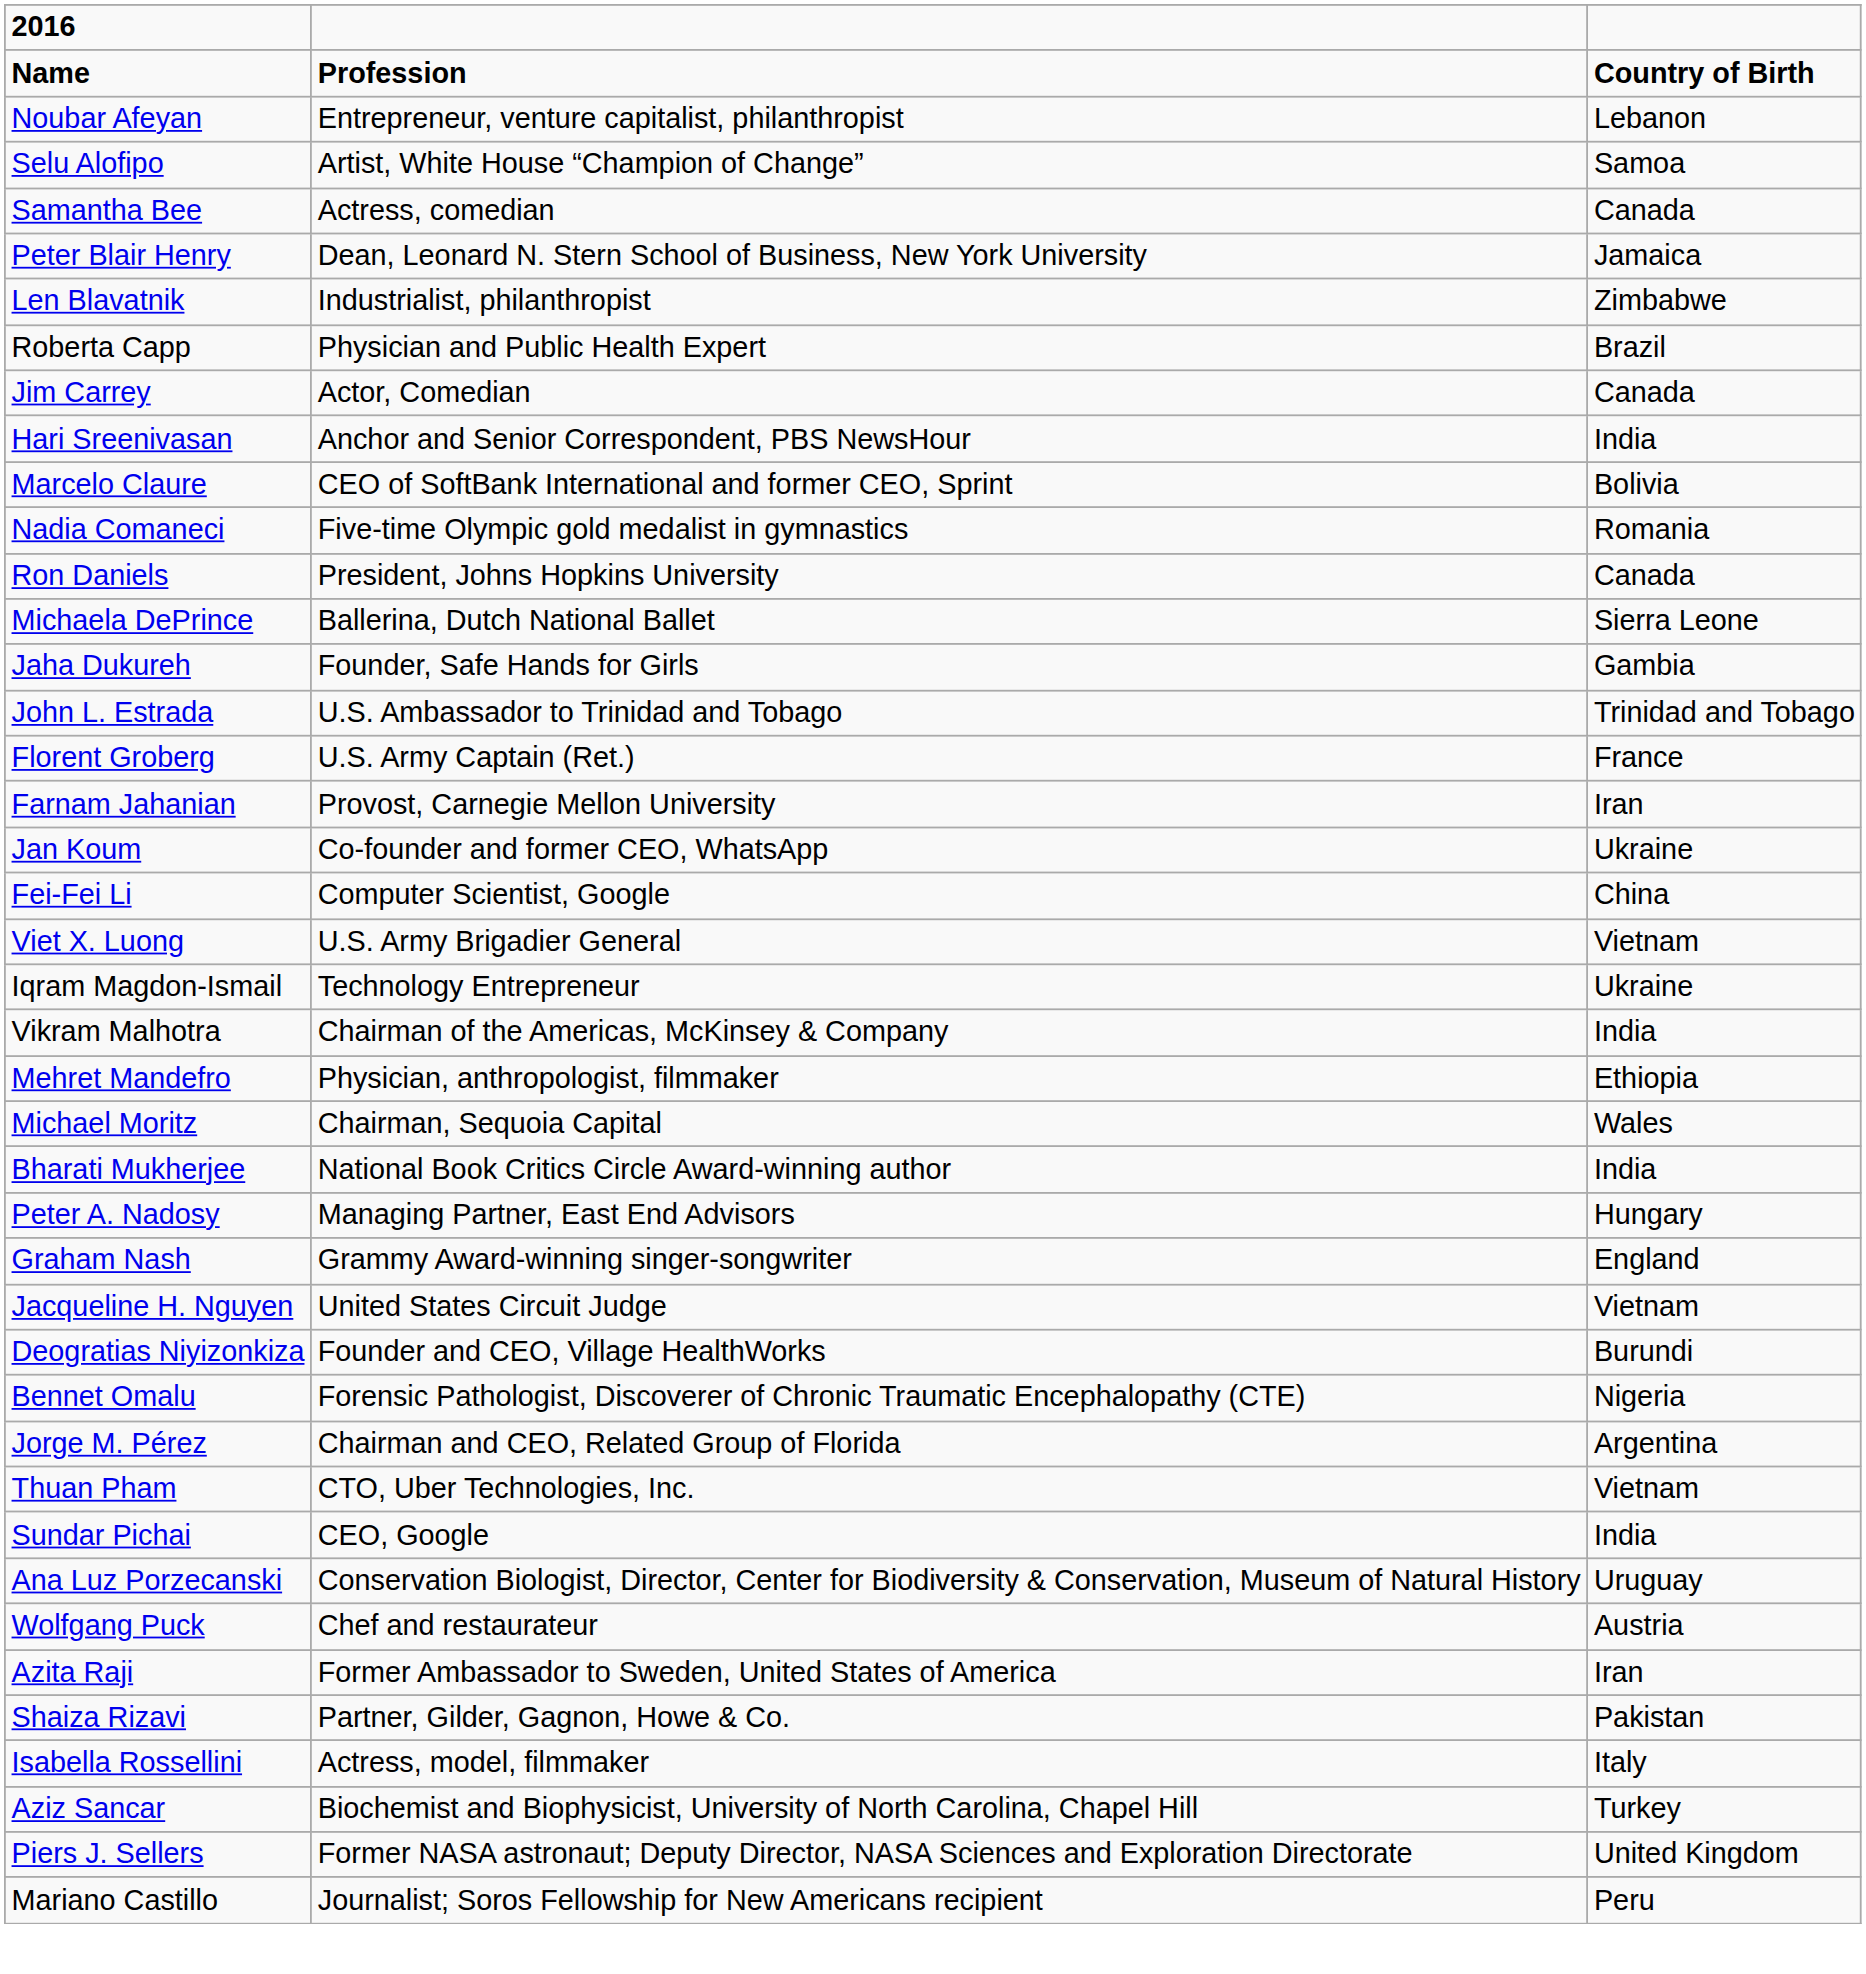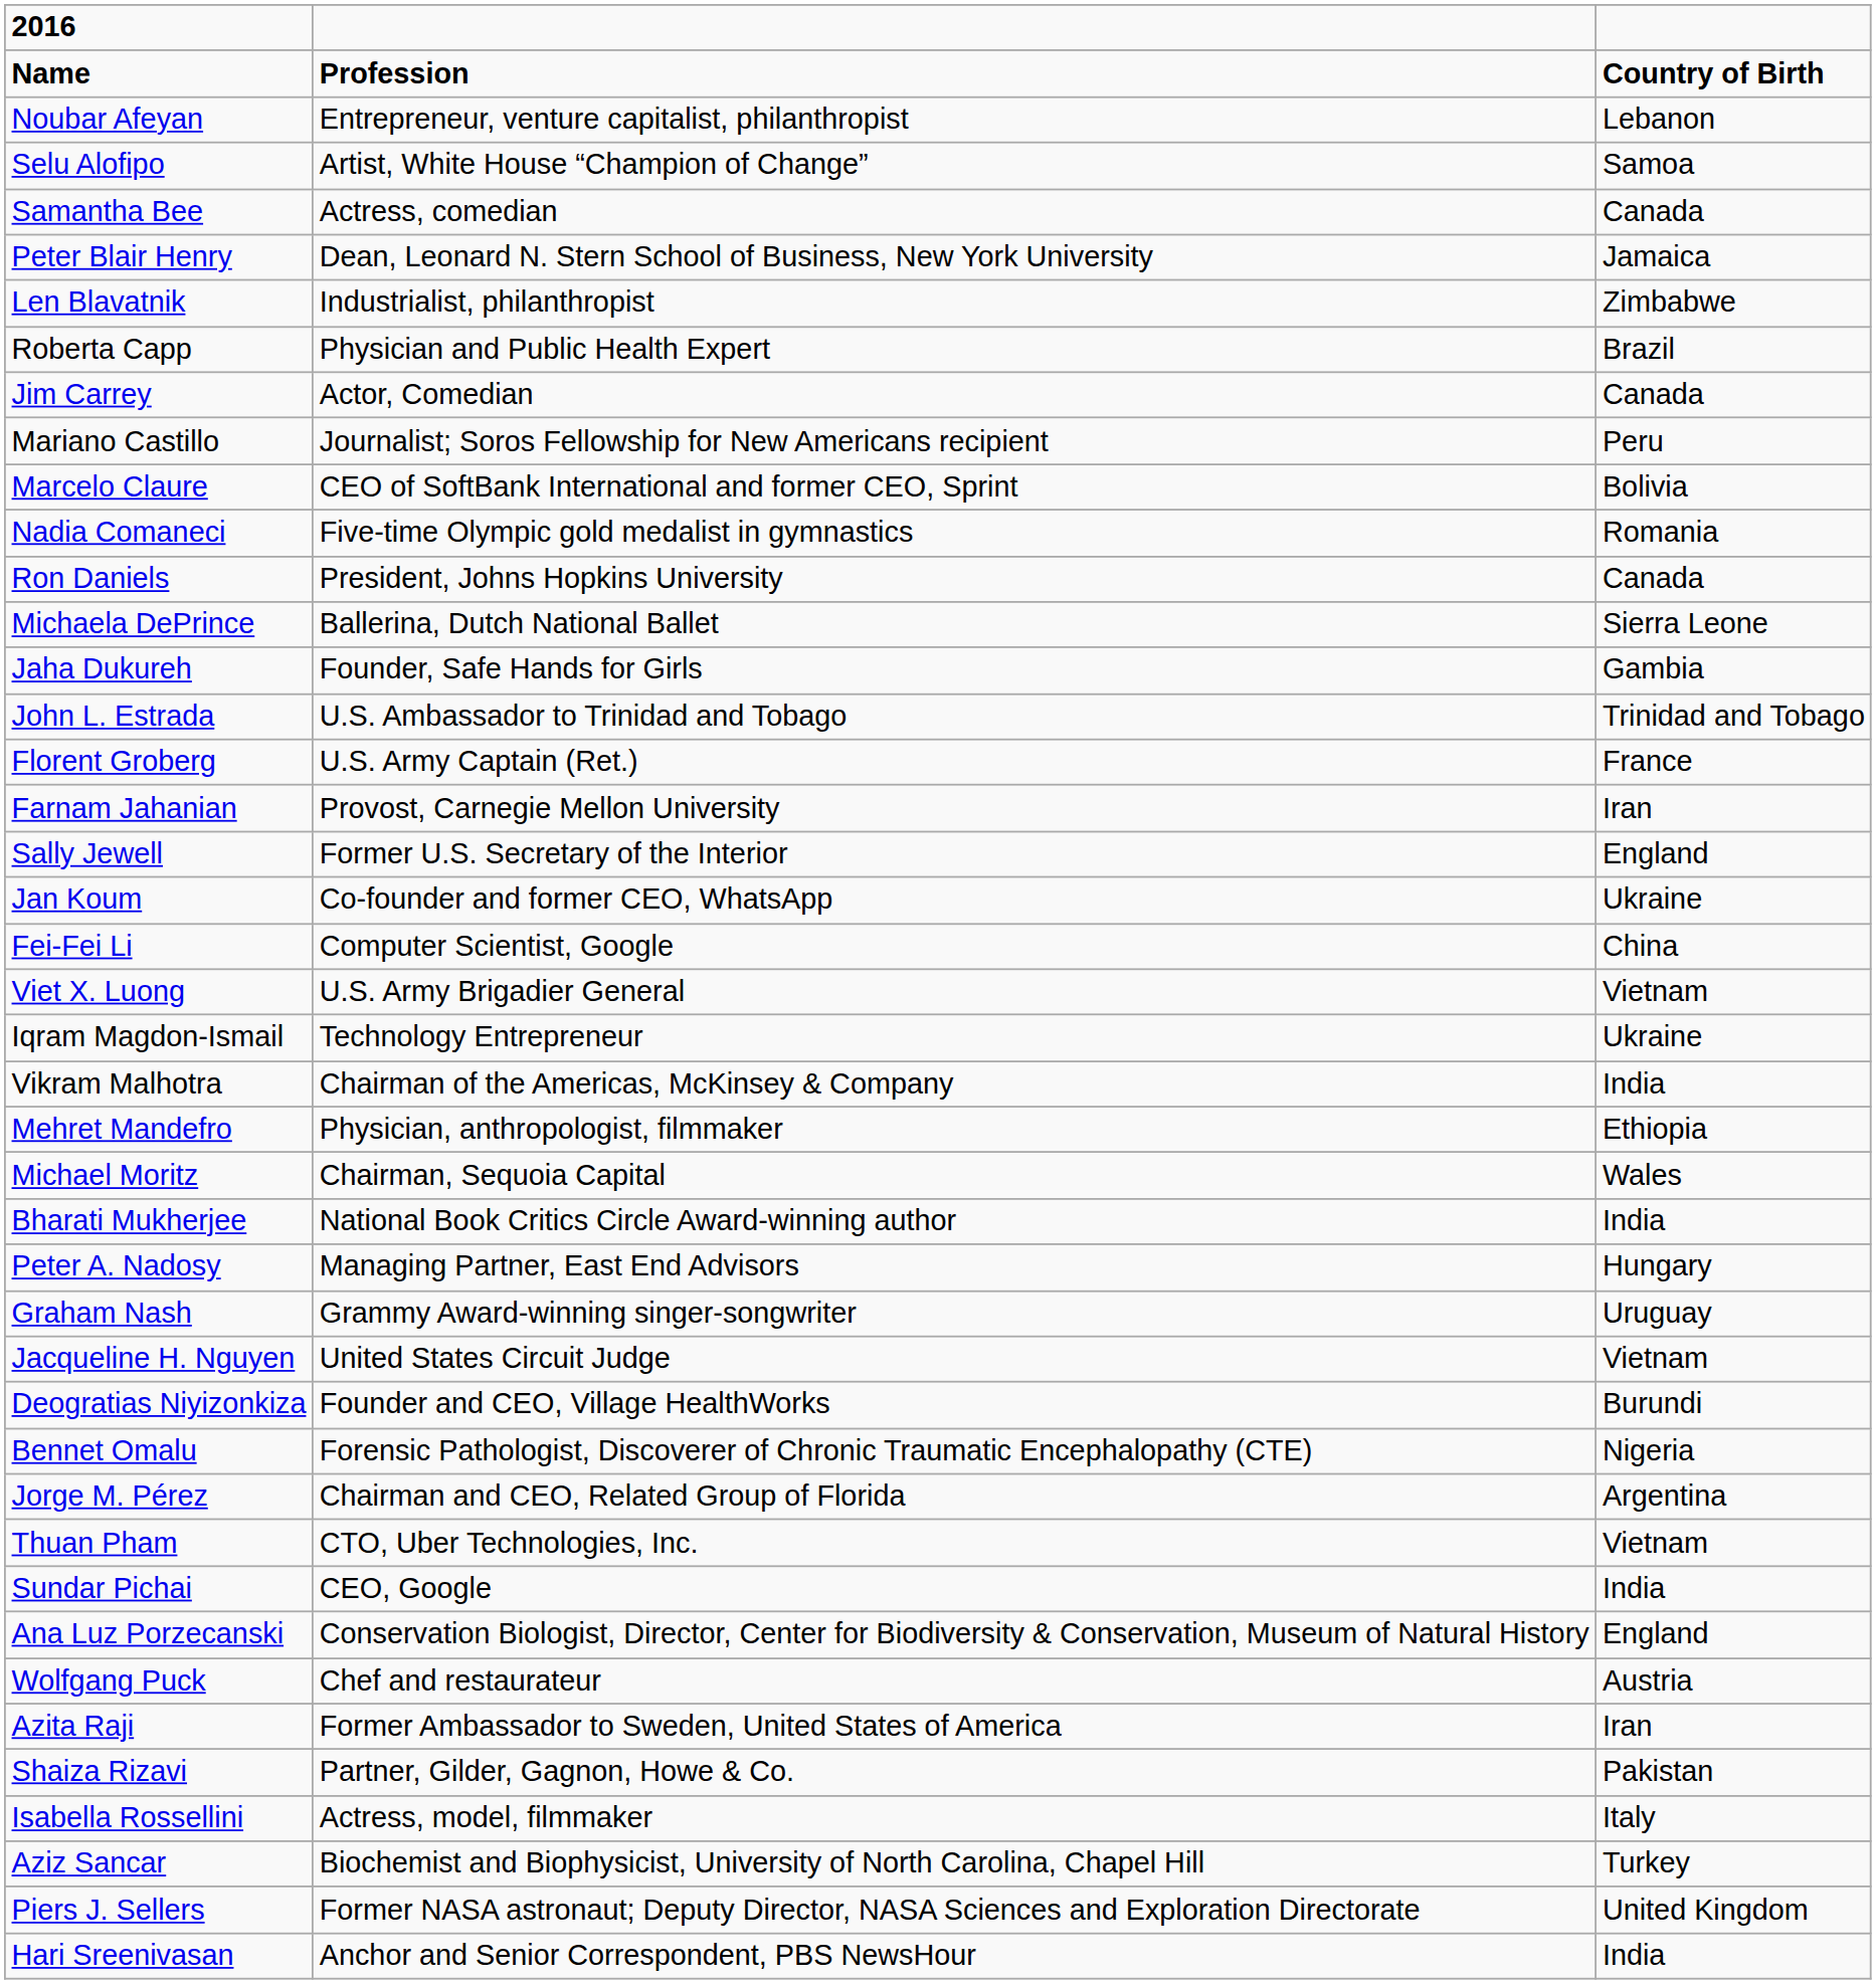rows swapped: Mariano Castillo <-> Hari Sreenivasan
+ row: Sally Jewell | Former U.S. Secretary of the Interior | England
Graham Nash | column 3: England -> Uruguay
Ana Luz Porzecanski | column 3: Uruguay -> England
